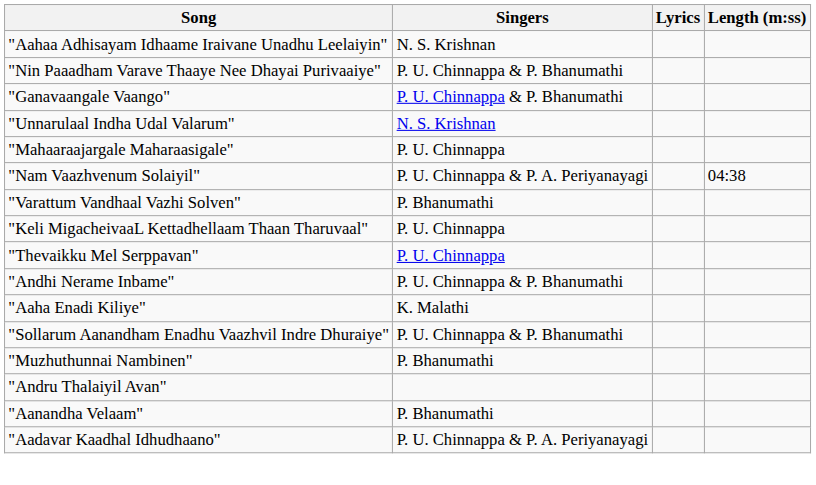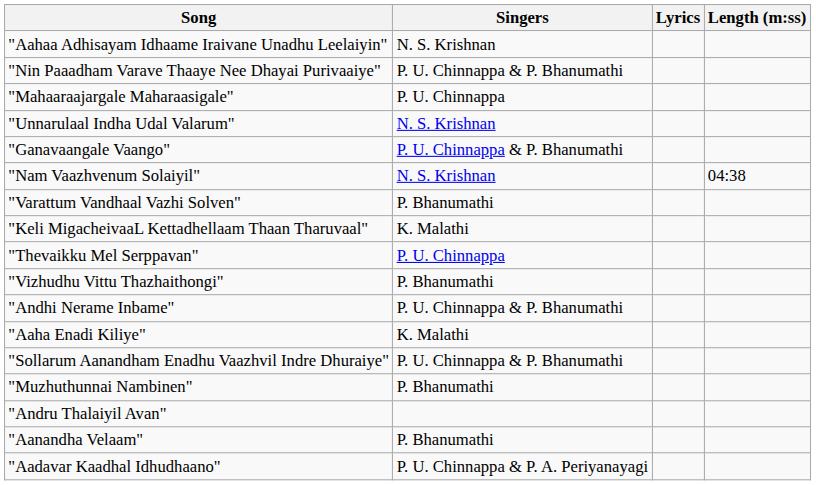rows swapped: "Ganavaangale Vaango" <-> "Mahaaraajargale Maharaasigale"
"Nam Vaazhvenum Solaiyil" | Singers: P. U. Chinnappa & P. A. Periyanayagi -> N. S. Krishnan
"Keli MigacheivaaL Kettadhellaam Thaan Tharuvaal" | Singers: P. U. Chinnappa -> K. Malathi
+ row: "Vizhudhu Vittu Thazhaithongi" | P. Bhanumathi
